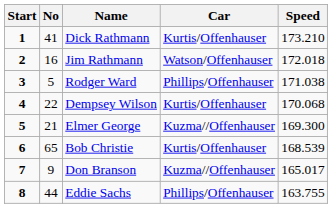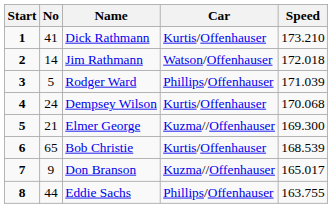Jim Rathmann | No: 16 -> 14
Rodger Ward | Speed: 171.038 -> 171.039
Dempsey Wilson | No: 22 -> 24
